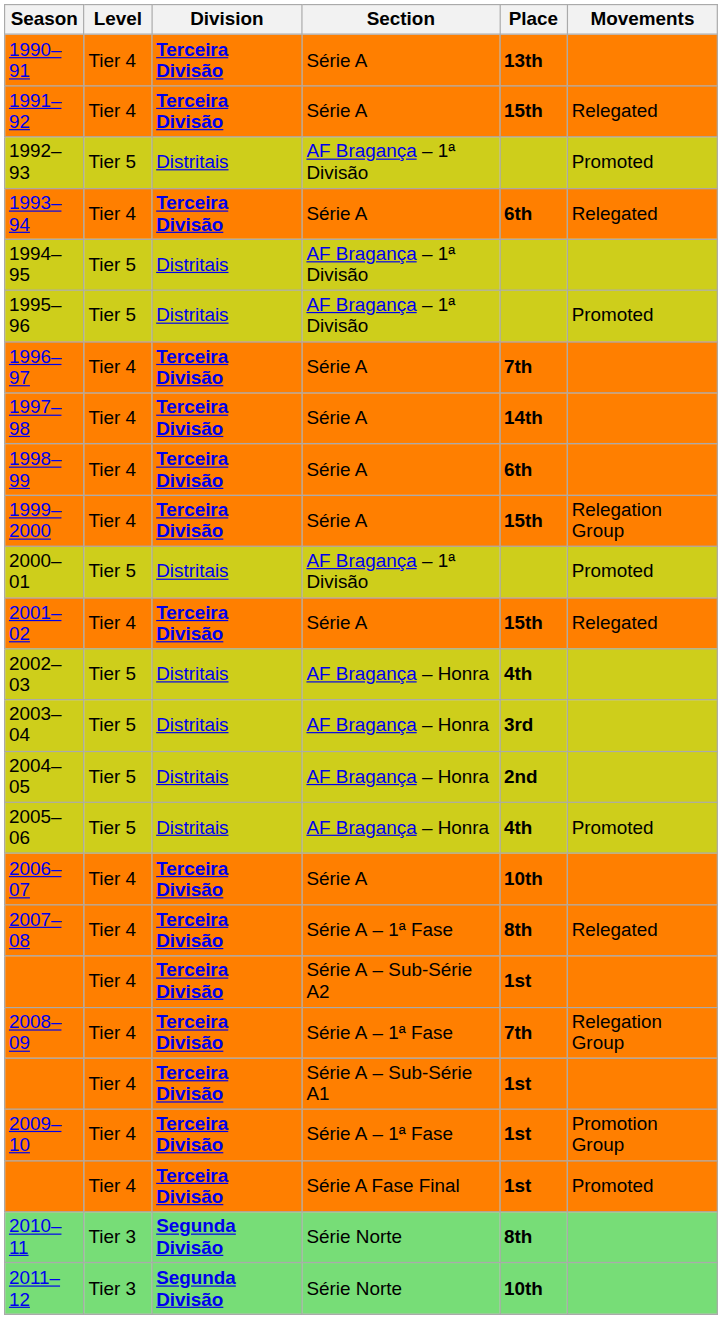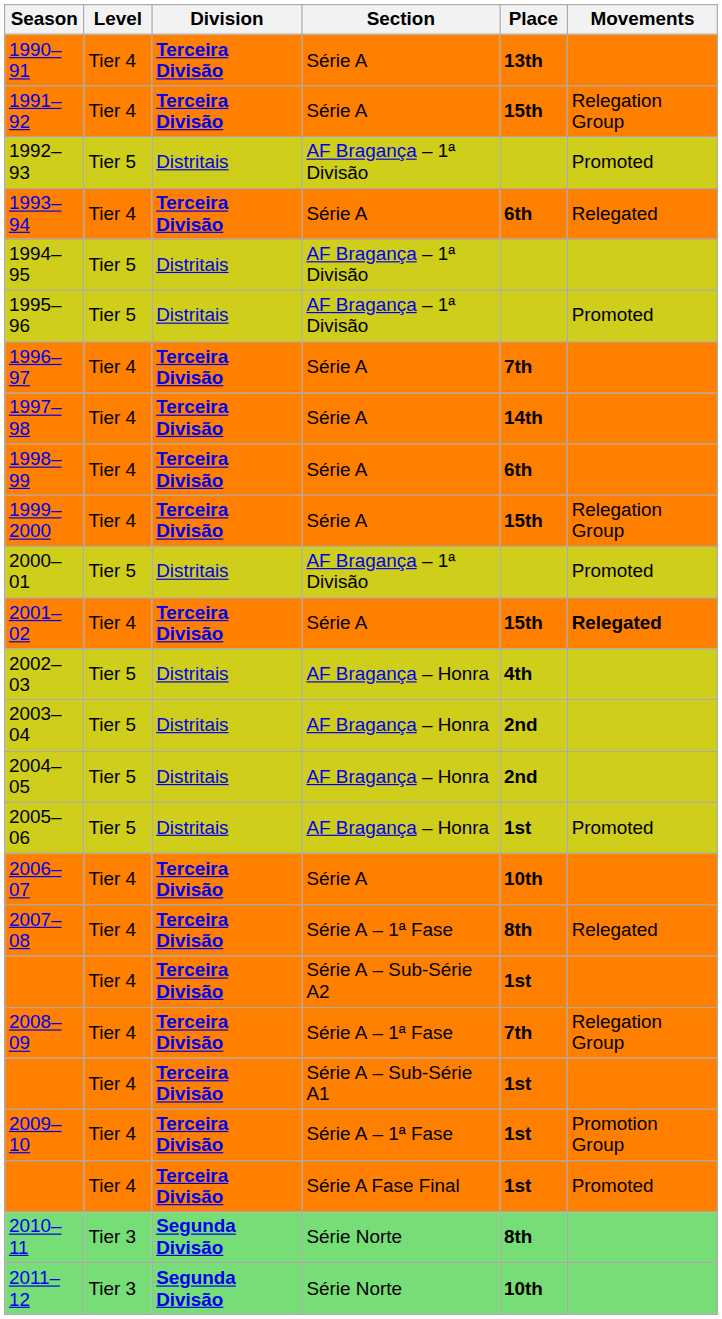1991–92 | Movements: Relegated -> Relegation Group
2001–02 | Movements: normal -> bold
2003–04 | Place: 3rd -> 2nd
2005–06 | Place: 4th -> 1st
